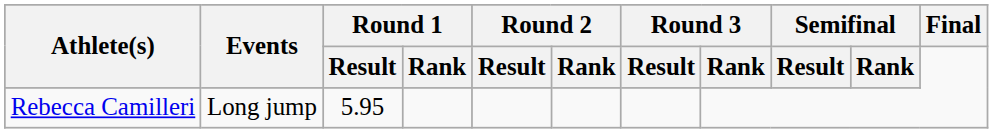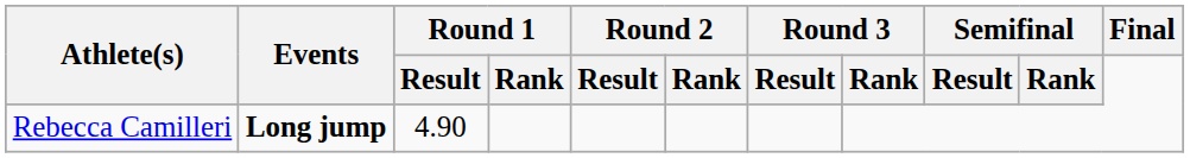Rebecca Camilleri | Events: normal -> bold
Rebecca Camilleri | Round 1 / Result: 5.95 -> 4.90
